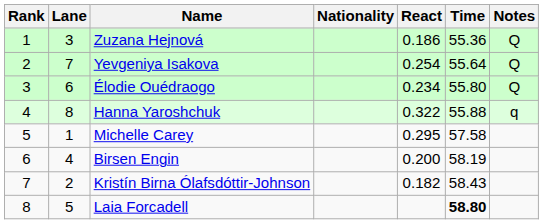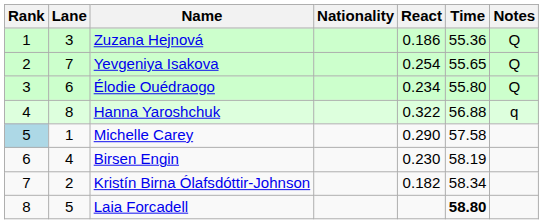Yevgeniya Isakova | Time: 55.64 -> 55.65
Hanna Yaroshchuk | Time: 55.88 -> 56.88
Michelle Carey | Rank: no background -> lightblue background
Michelle Carey | React: 0.295 -> 0.290
Birsen Engin | React: 0.200 -> 0.230
Kristín Birna Ólafsdóttir-Johnson | Time: 58.43 -> 58.34
